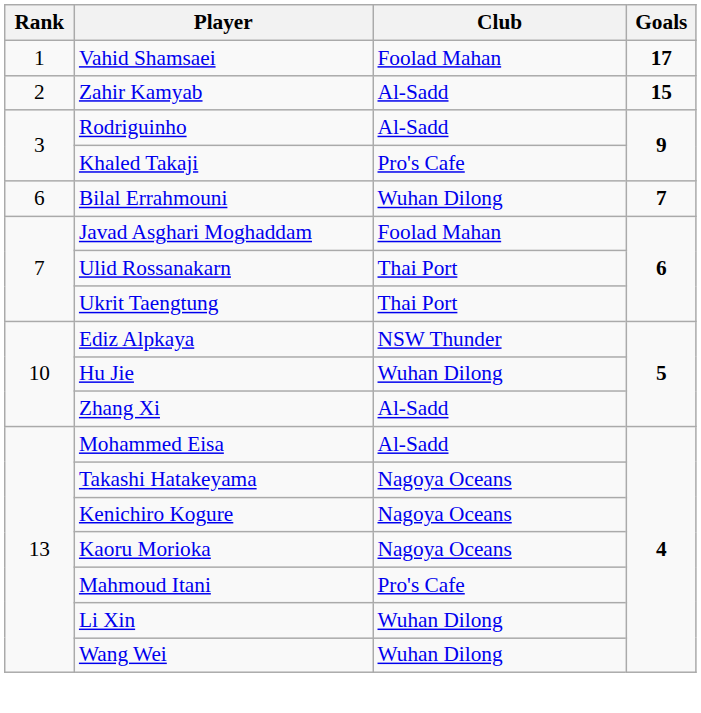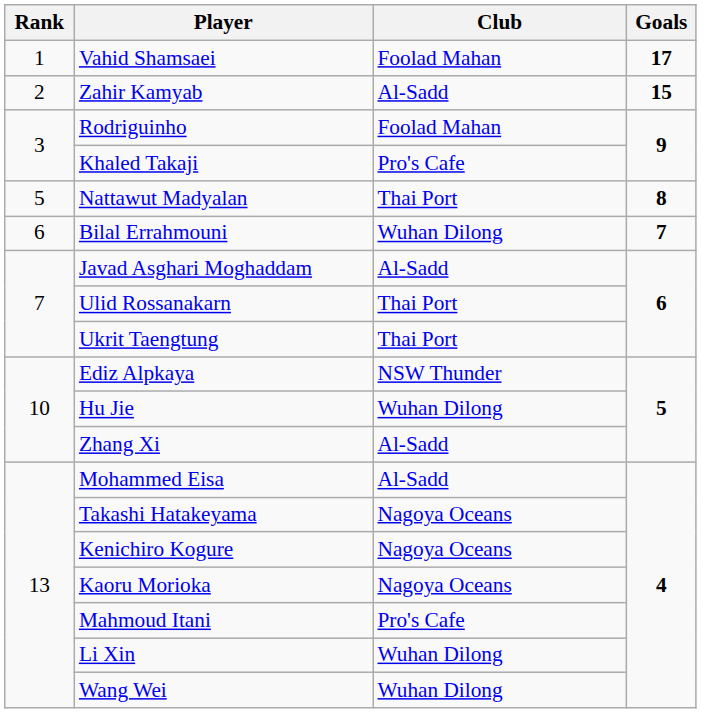Rodriguinho | Club: Al-Sadd -> Foolad Mahan
+ row: 5 | Nattawut Madyalan | Thai Port | 8
Javad Asghari Moghaddam | Club: Foolad Mahan -> Al-Sadd
